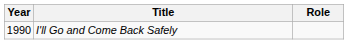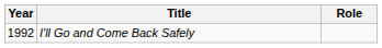I'll Go and Come Back Safely | Year: 1990 -> 1992
